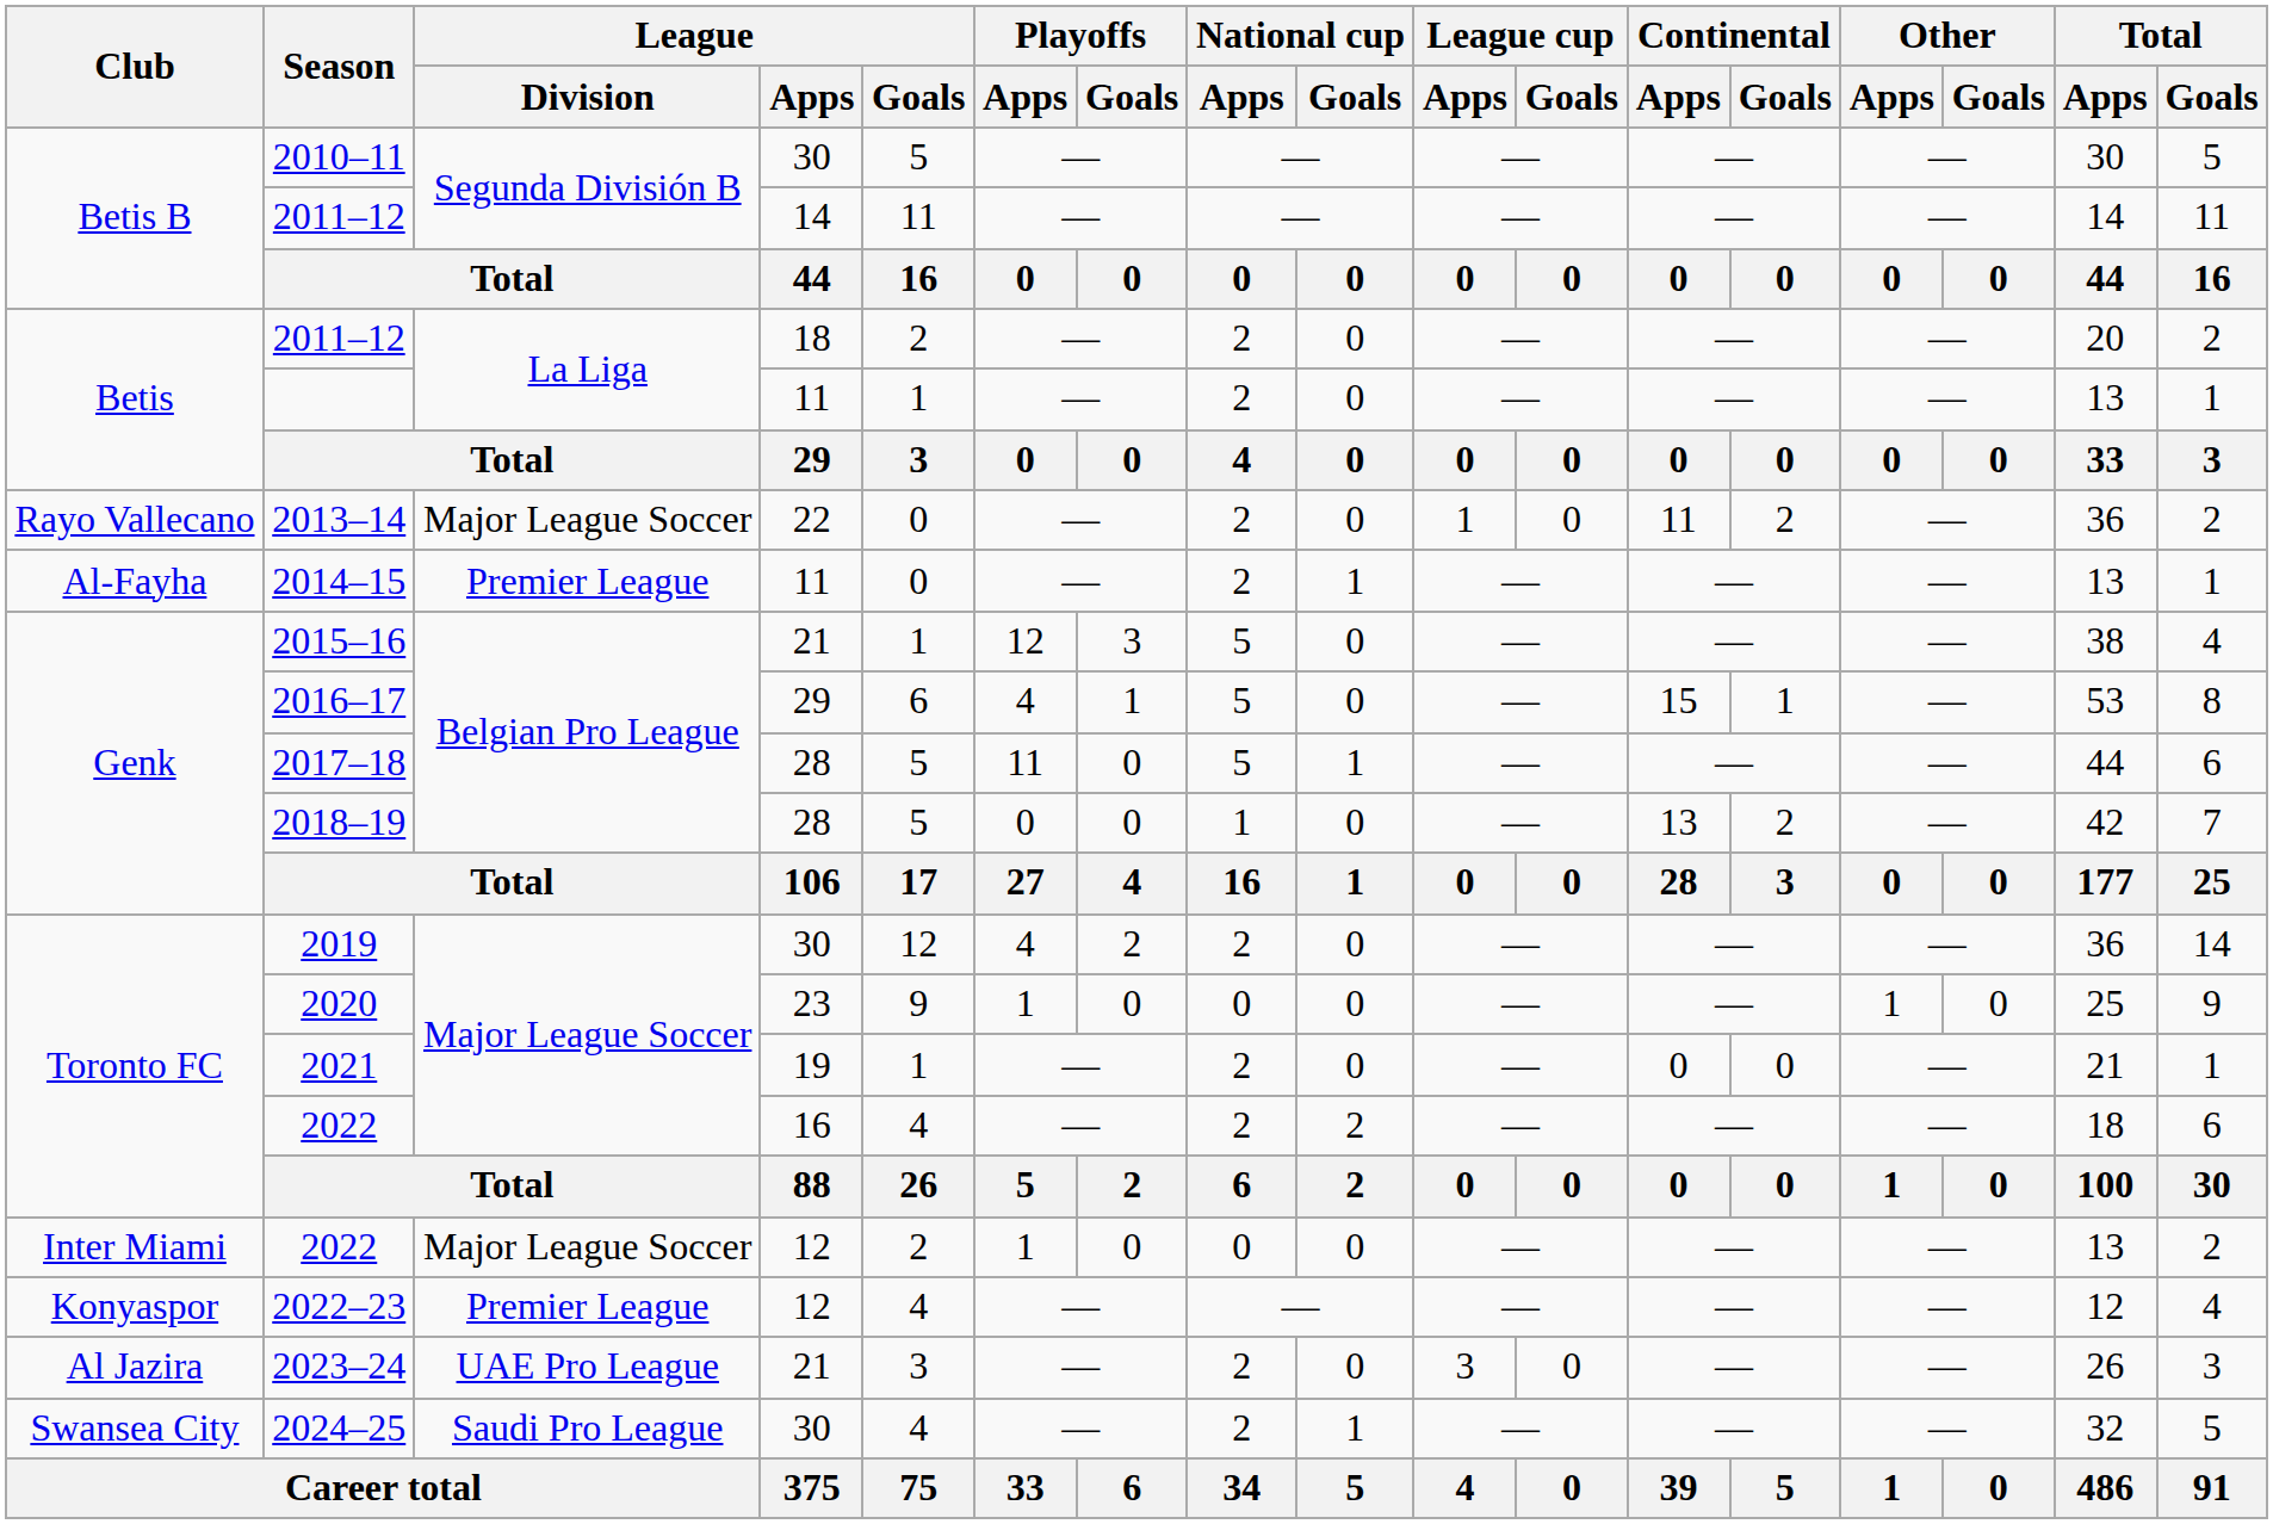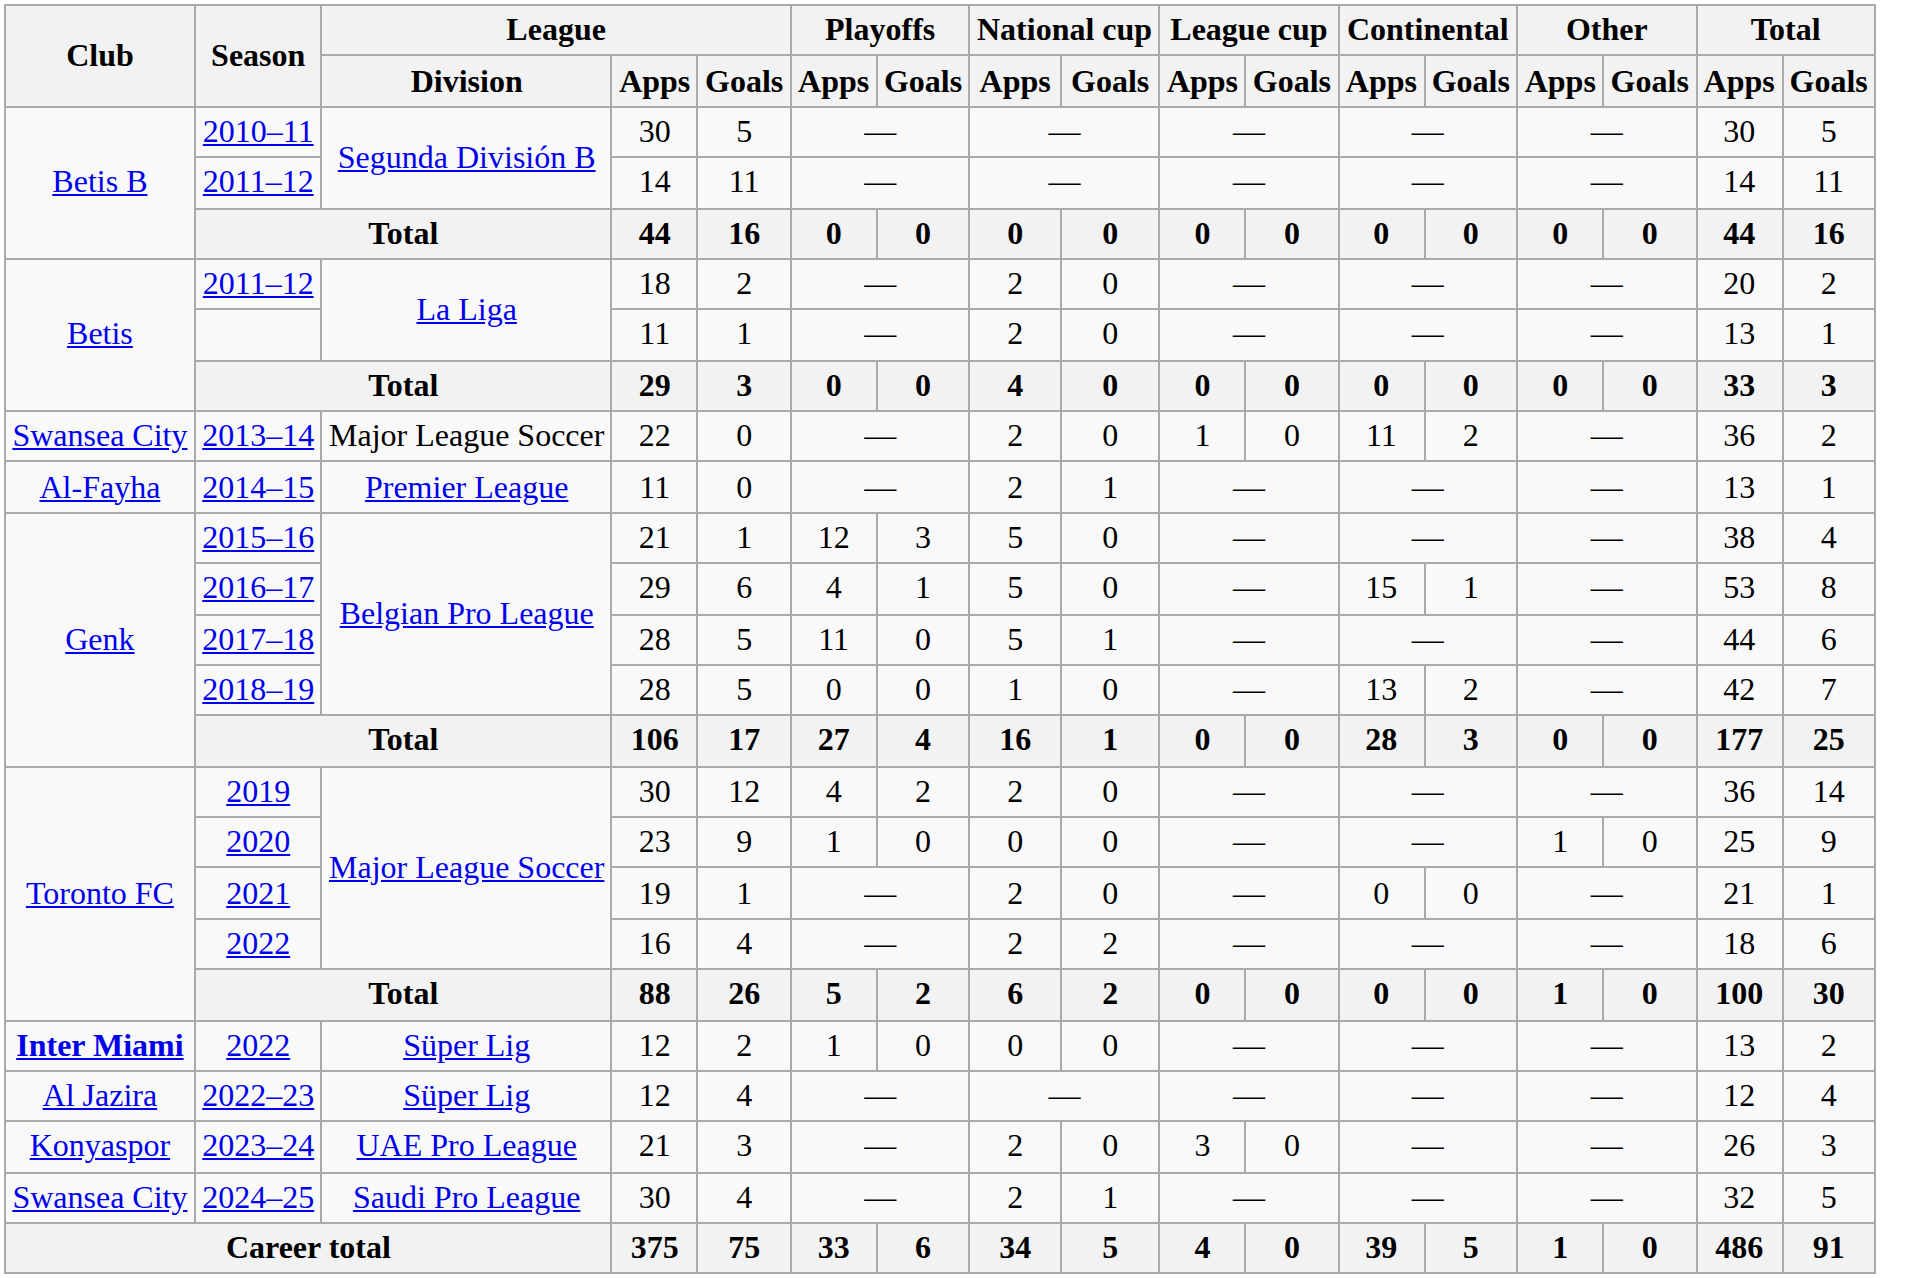2013–14 | Club: Rayo Vallecano -> Swansea City
2022 / 12 | Club: normal -> bold
2022 / 12 | League / Division: Major League Soccer -> Süper Lig
2022–23 | Club: Konyaspor -> Al Jazira
2022–23 | League / Division: Premier League -> Süper Lig
2023–24 | Club: Al Jazira -> Konyaspor
